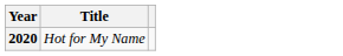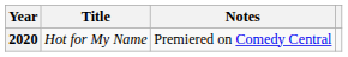+ column: Notes | Premiered on Comedy Central
